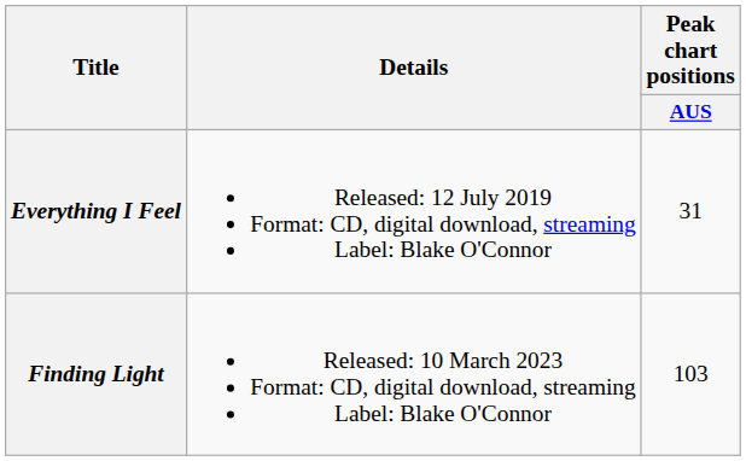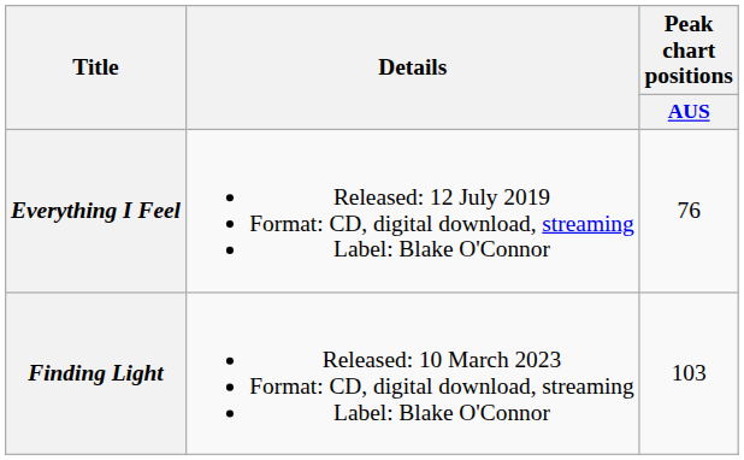Everything I Feel | Peak chart positions / AUS: 31 -> 76
